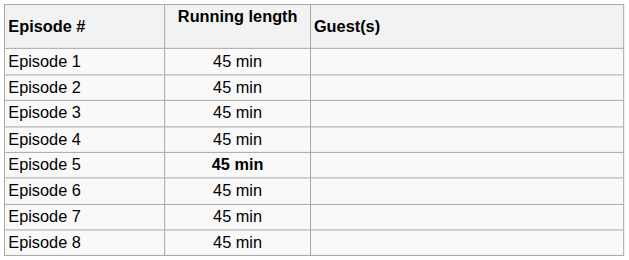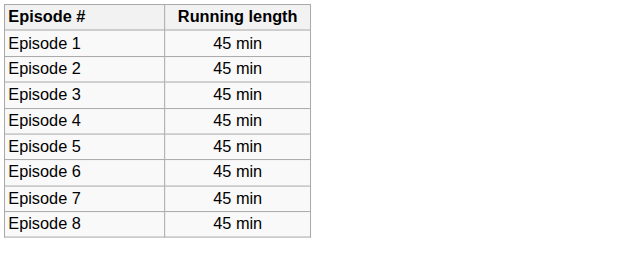- column: Guest(s)
Episode 5 | Running length: bold -> normal
